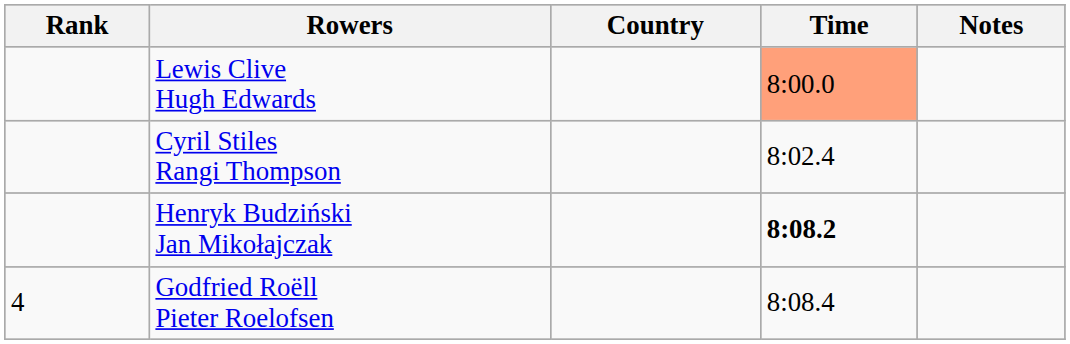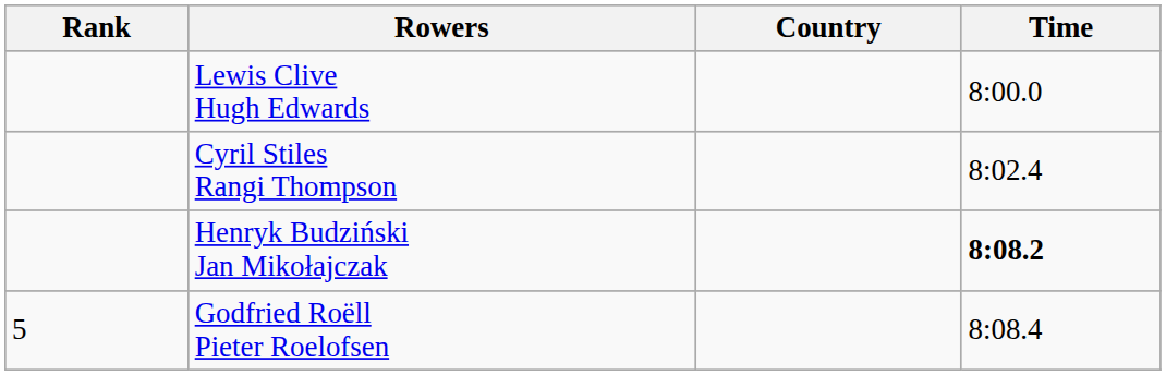- column: Notes
Lewis Clive Hugh Edwards | Time: lightsalmon background -> no background
Godfried Roëll Pieter Roelofsen | Rank: 4 -> 5
